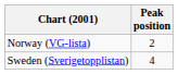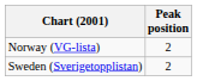Sweden (Sverigetopplistan) | Peak position: 4 -> 2
